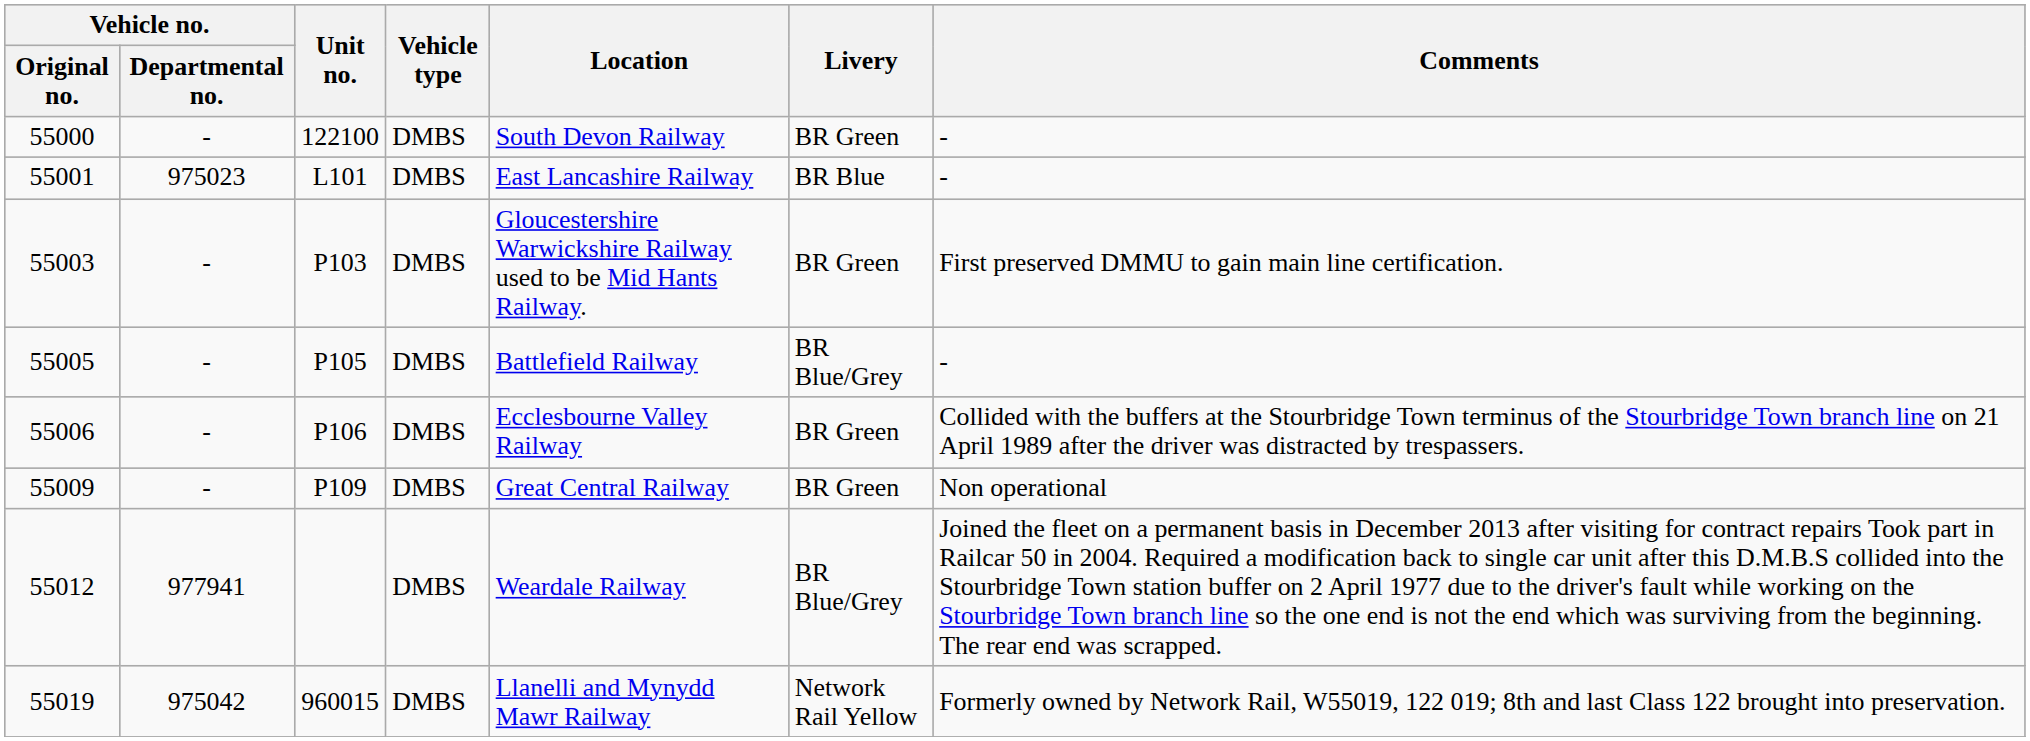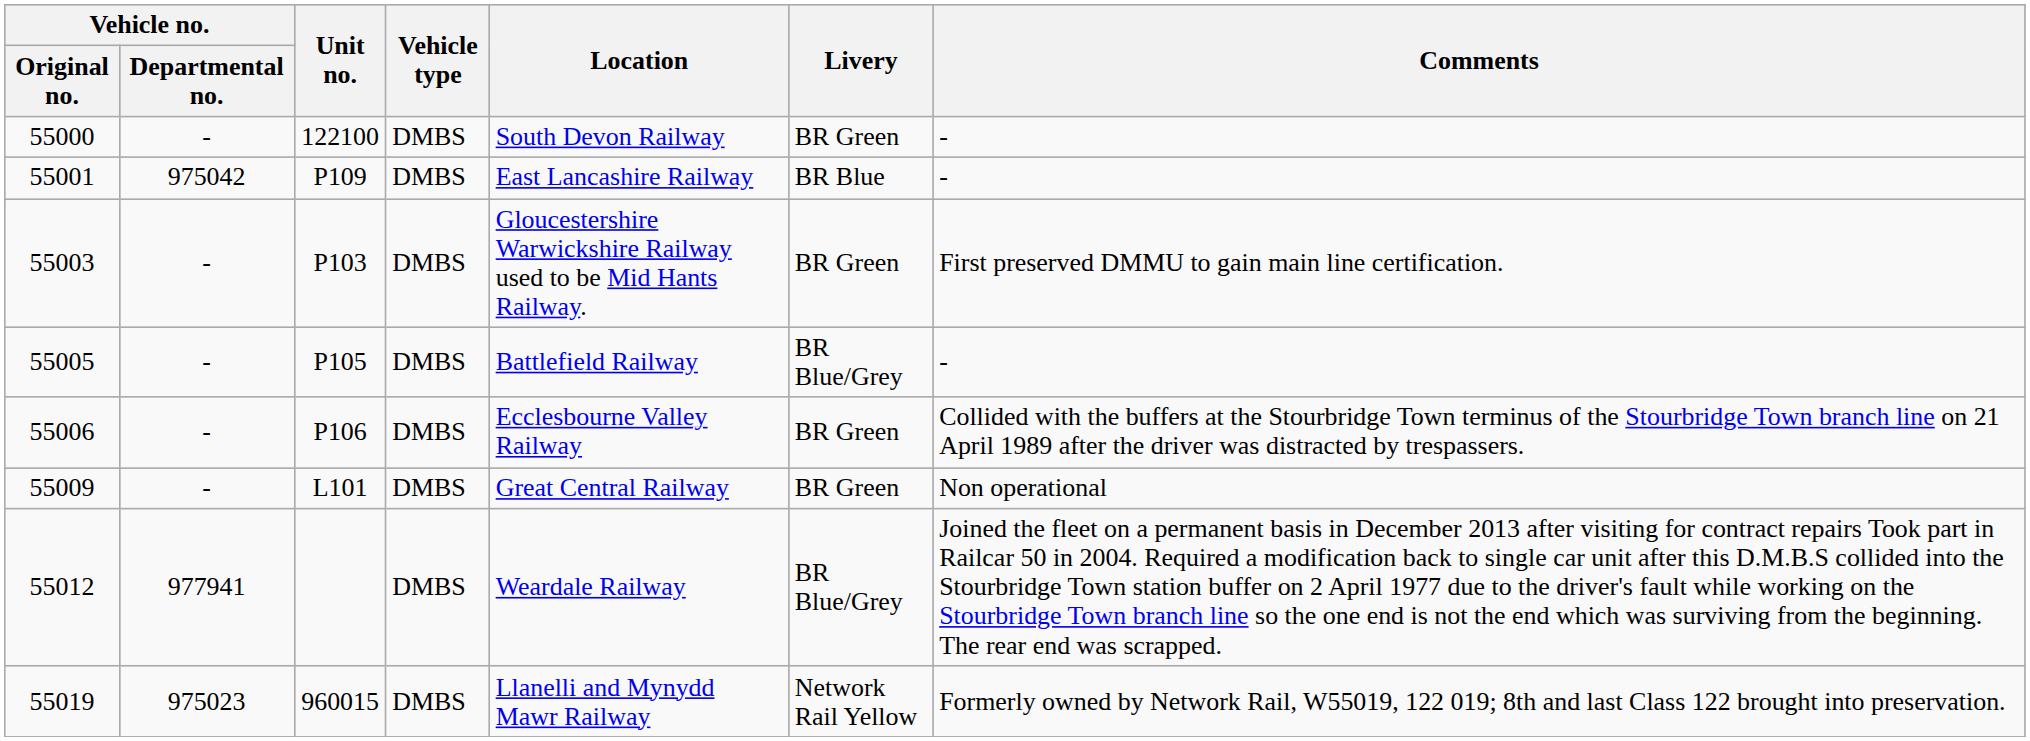55001 | Vehicle no. / Departmental no.: 975023 -> 975042
55001 | Unit no.: L101 -> P109
55009 | Unit no.: P109 -> L101
55019 | Vehicle no. / Departmental no.: 975042 -> 975023
